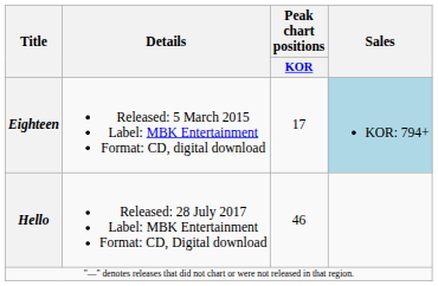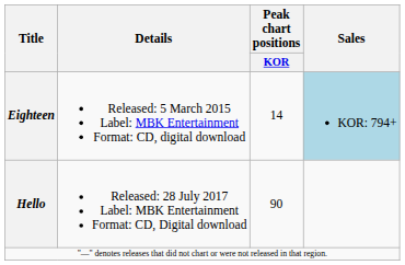Eighteen | Peak chart positions / KOR: 17 -> 14
Hello | Peak chart positions / KOR: 46 -> 90
